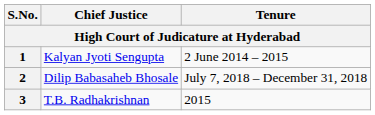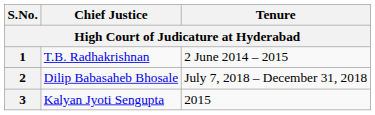1 | Chief Justice: Kalyan Jyoti Sengupta -> T.B. Radhakrishnan
3 | Chief Justice: T.B. Radhakrishnan -> Kalyan Jyoti Sengupta
